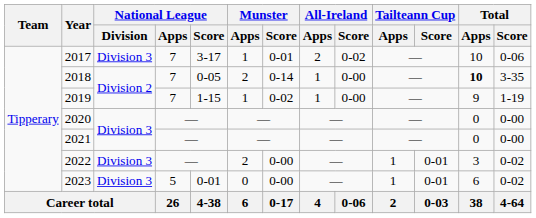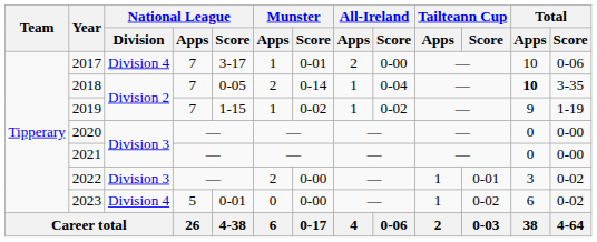2017 | National League / Division: Division 3 -> Division 4
2017 | All-Ireland / Score: 0-02 -> 0-00
2018 | All-Ireland / Score: 0-00 -> 0-04
2019 | All-Ireland / Score: 0-00 -> 0-02
2023 | National League / Division: Division 3 -> Division 4
2023 | Tailteann Cup / Score: 0-01 -> 0-02
